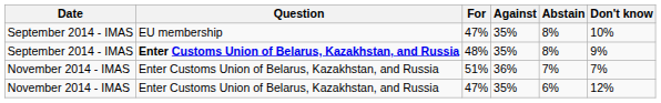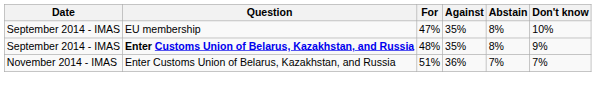- row: November 2014 - IMAS | Enter Customs Union of Belarus, Kazakhstan, and Russia | 47% | 35% | 6% | 12%
